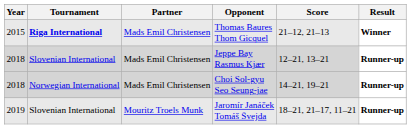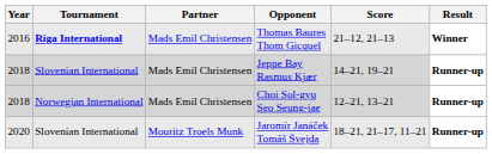Thomas Baures Thom Gicquel | Year: 2015 -> 2016
Jeppe Bay Rasmus Kjær | Score: 12–21, 13–21 -> 14–21, 19–21
Choi Sol-gyu Seo Seung-jae | Score: 14–21, 19–21 -> 12–21, 13–21
Jaromír Janáček Tomáš Švejda | Year: 2019 -> 2020
